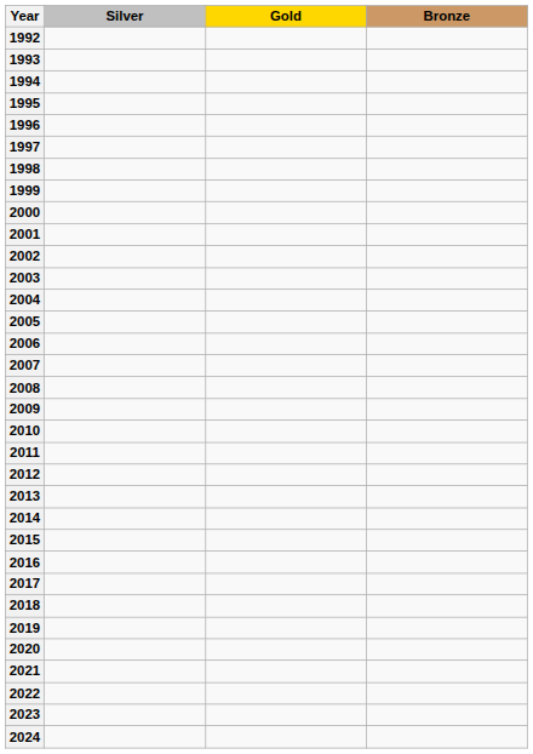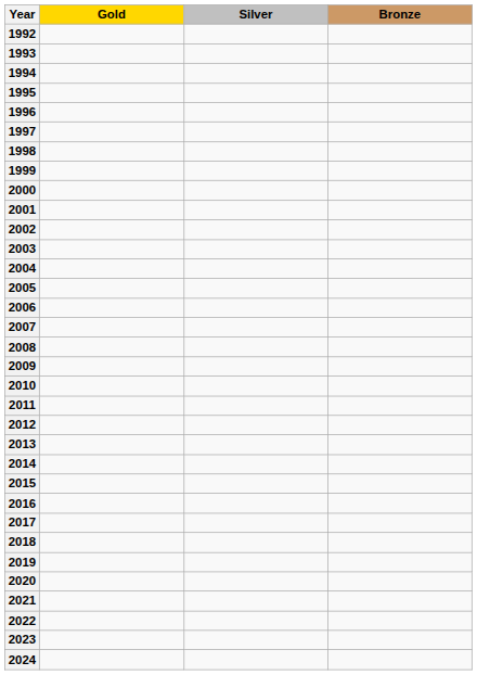columns swapped: Gold <-> Silver
